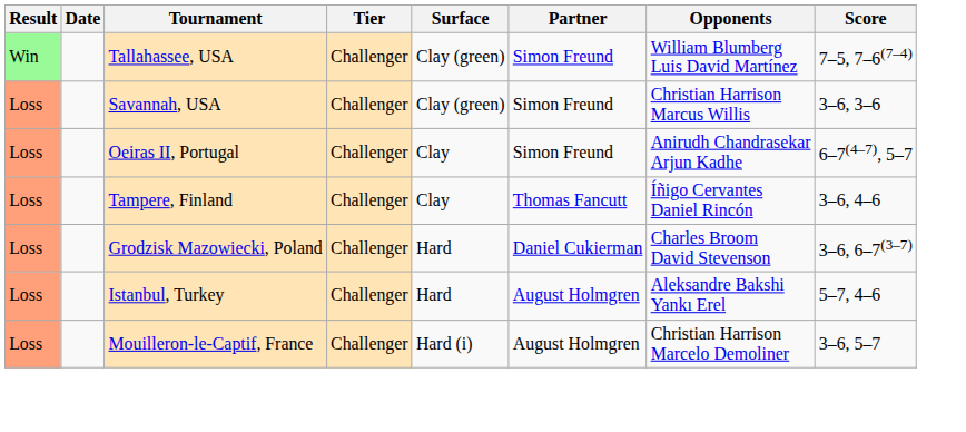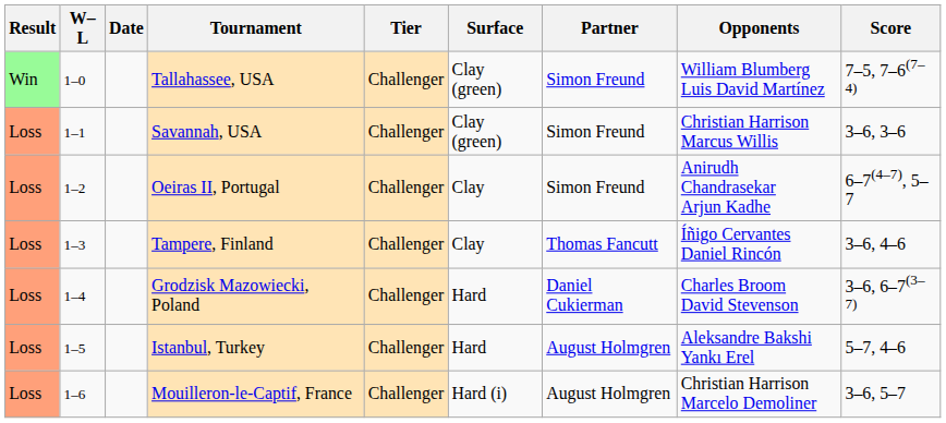+ column: W–L | 1–0 | 1–1 | 1–2 | 1–3 | 1–4 | 1–5 | 1–6
